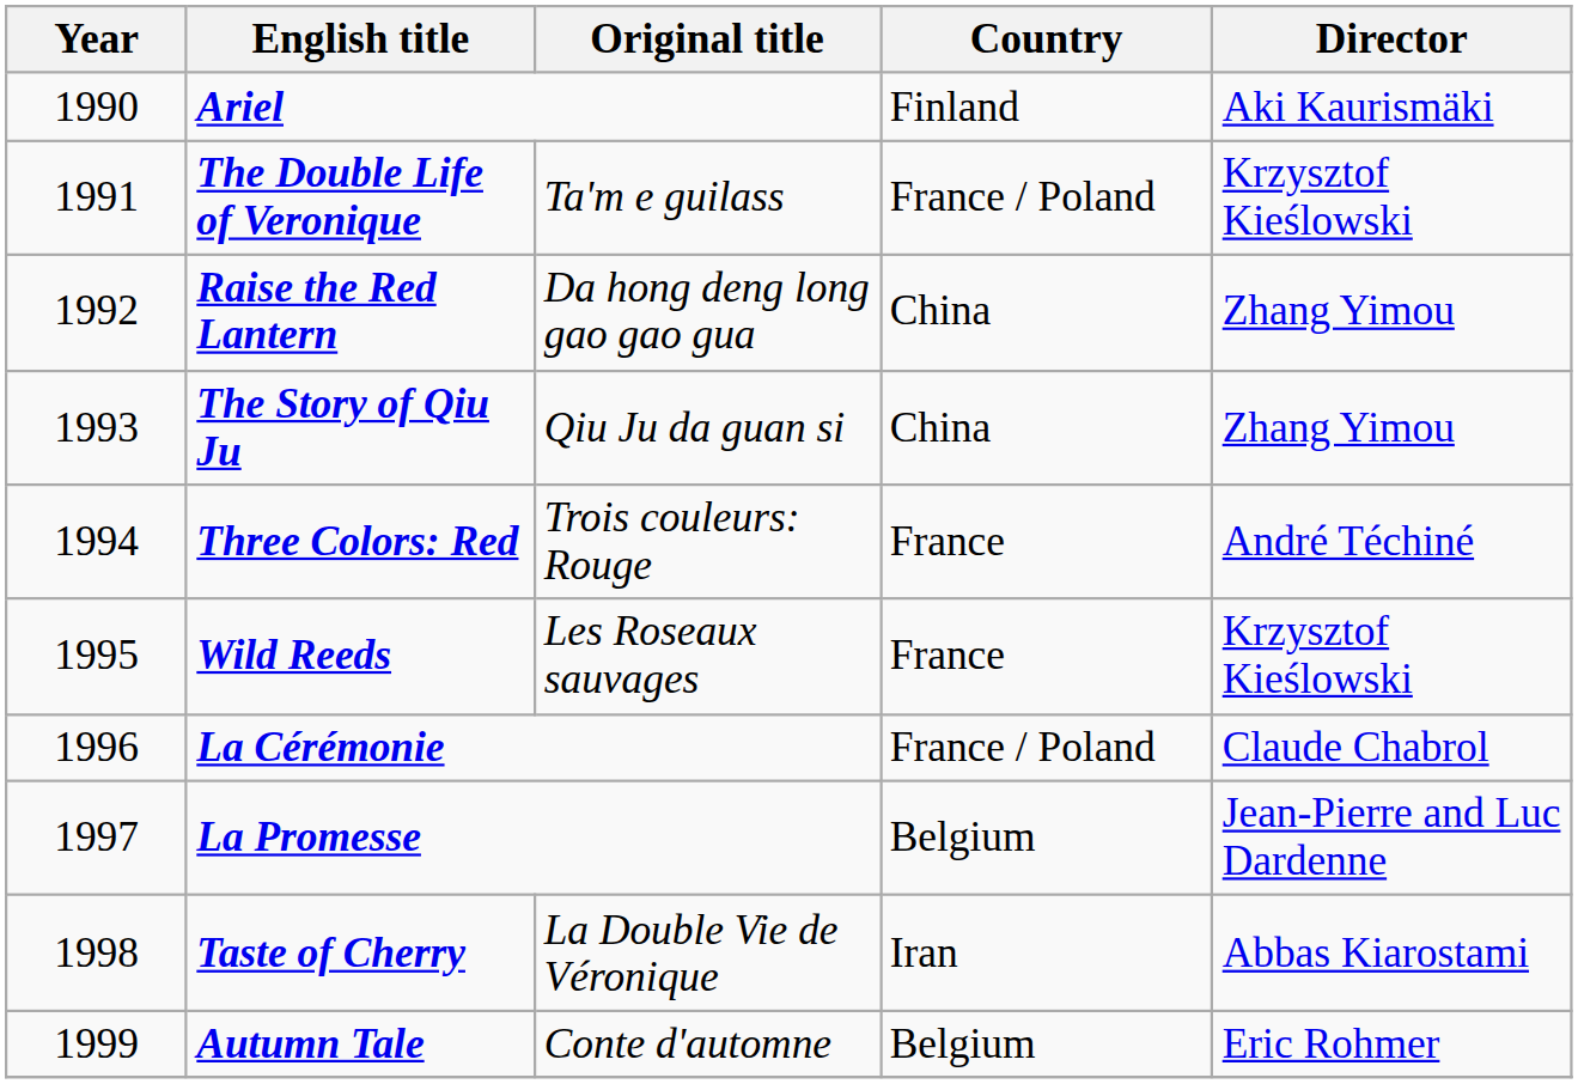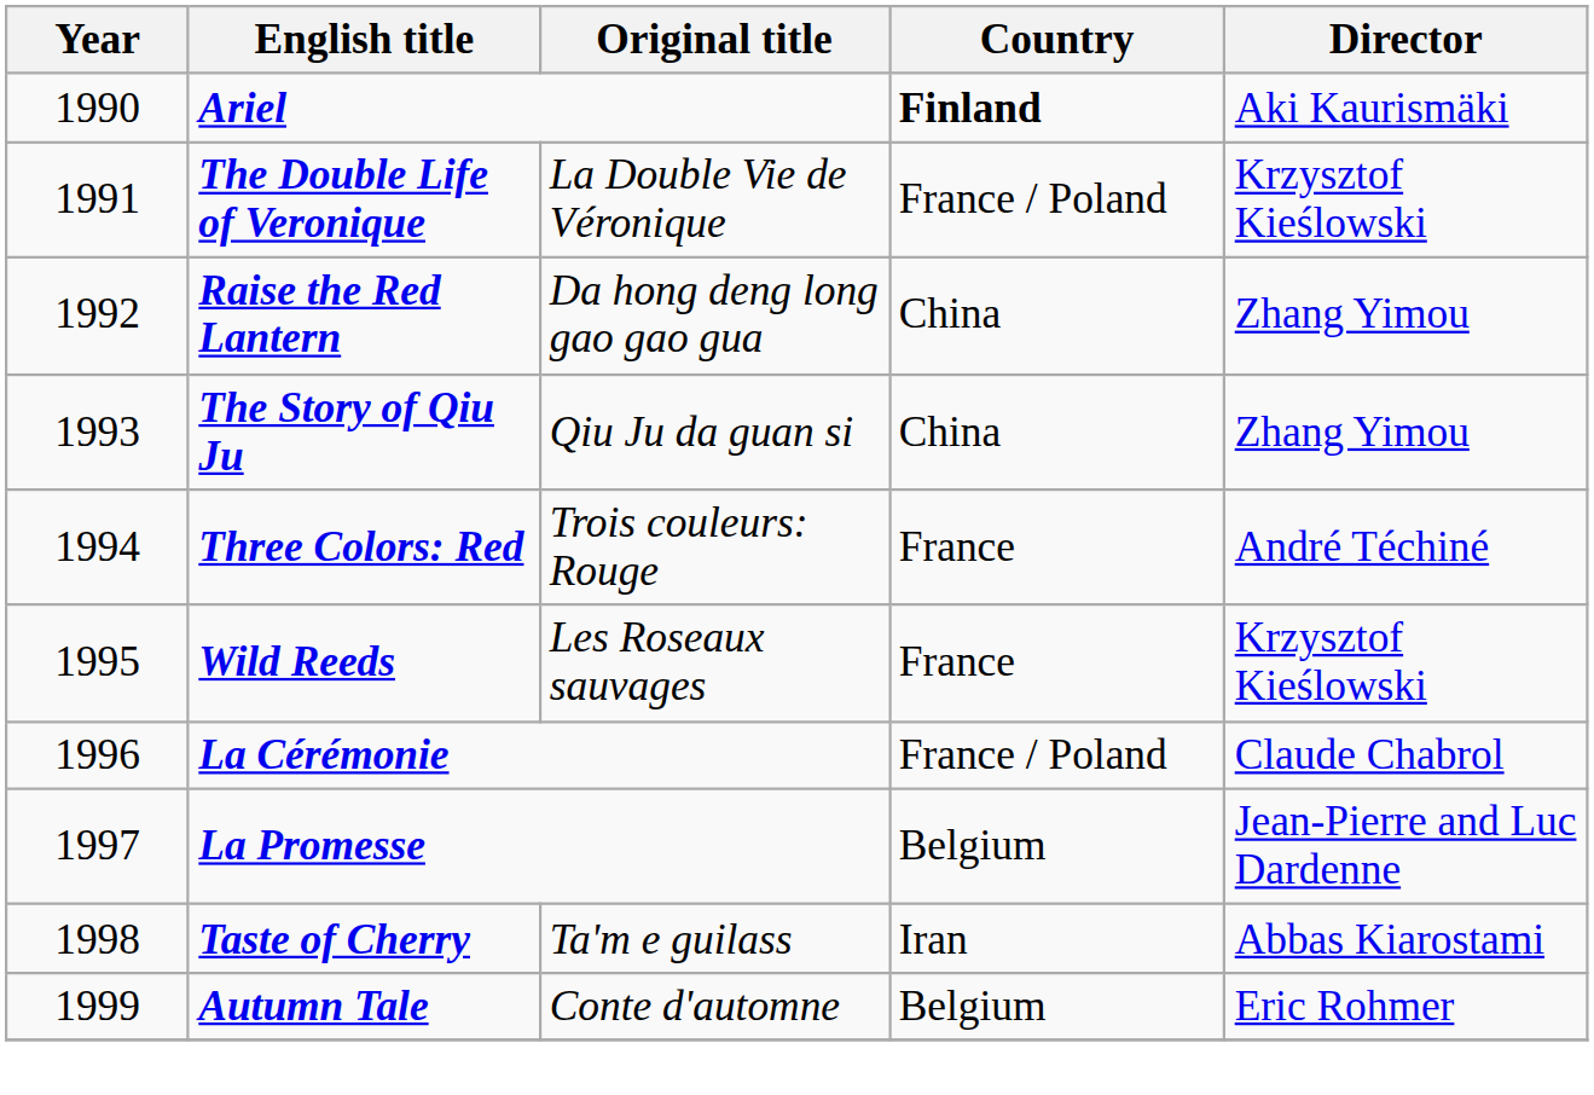Ariel | Country: normal -> bold
The Double Life of Veronique | Original title: Ta'm e guilass -> La Double Vie de Véronique
Taste of Cherry | Original title: La Double Vie de Véronique -> Ta'm e guilass
